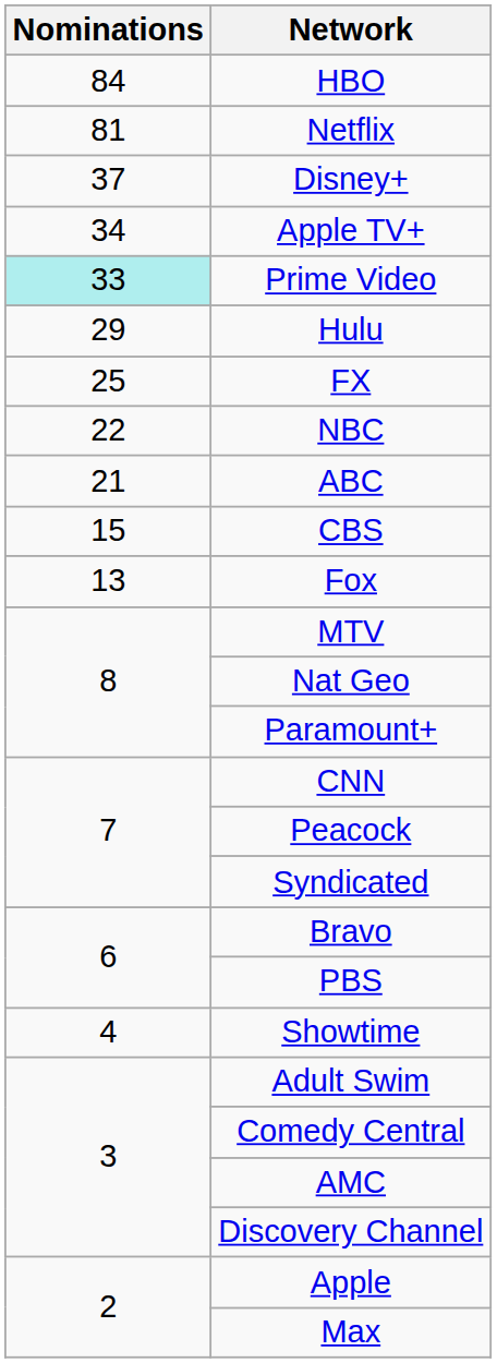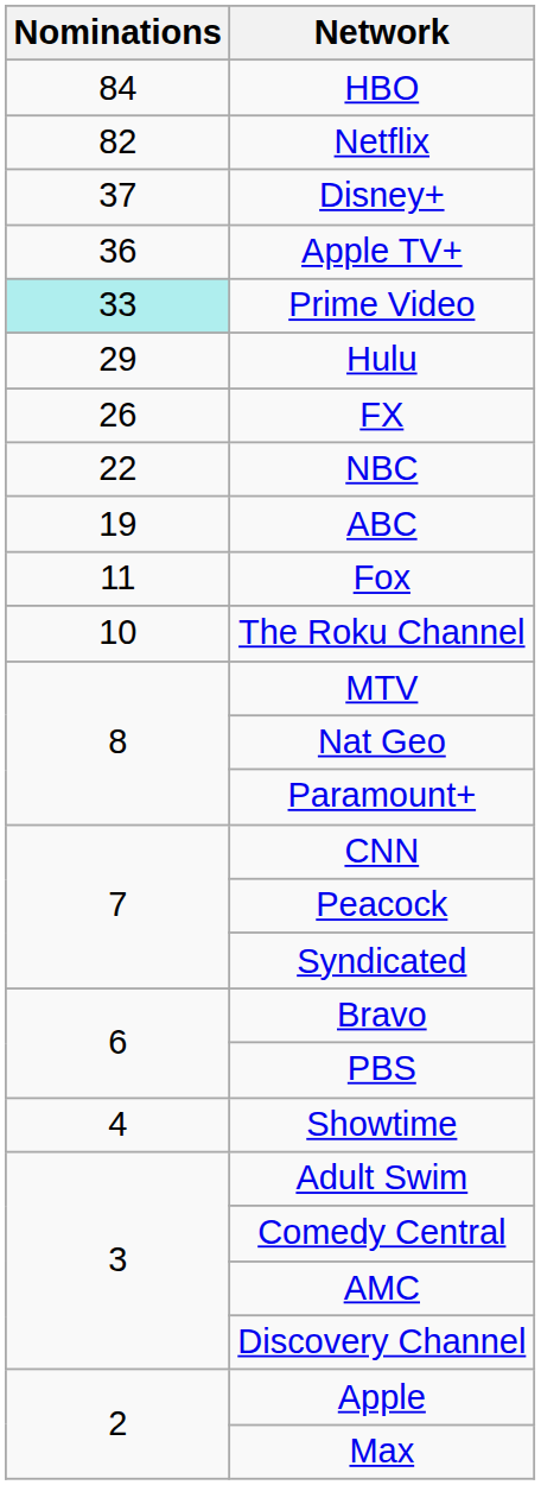Netflix | Nominations: 81 -> 82
Apple TV+ | Nominations: 34 -> 36
FX | Nominations: 25 -> 26
ABC | Nominations: 21 -> 19
- row: 15 | CBS
Fox | Nominations: 13 -> 11
+ row: 10 | The Roku Channel
